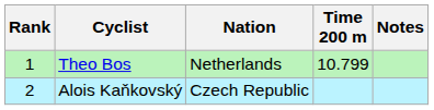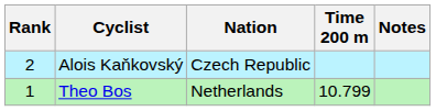rows swapped: Theo Bos <-> Alois Kaňkovský
